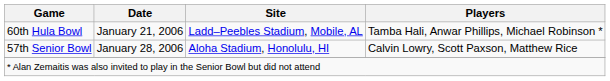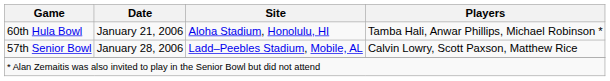60th Hula Bowl | Site: Ladd–Peebles Stadium, Mobile, AL -> Aloha Stadium, Honolulu, HI
57th Senior Bowl | Site: Aloha Stadium, Honolulu, HI -> Ladd–Peebles Stadium, Mobile, AL
